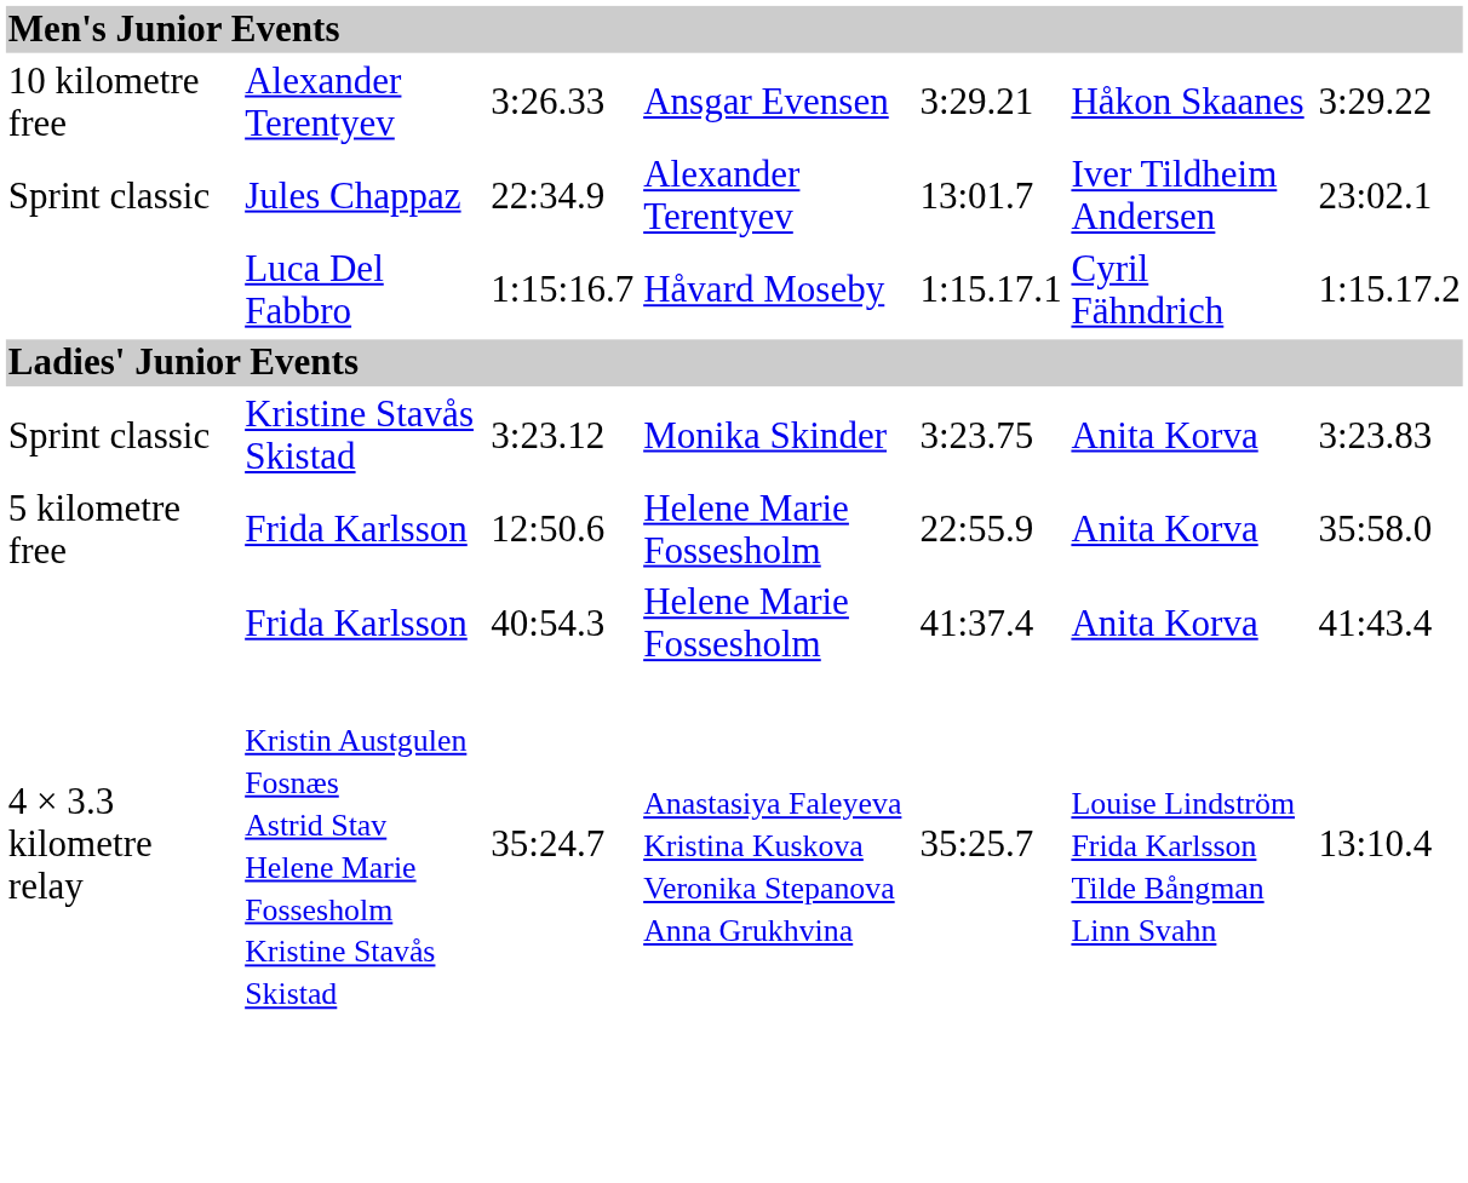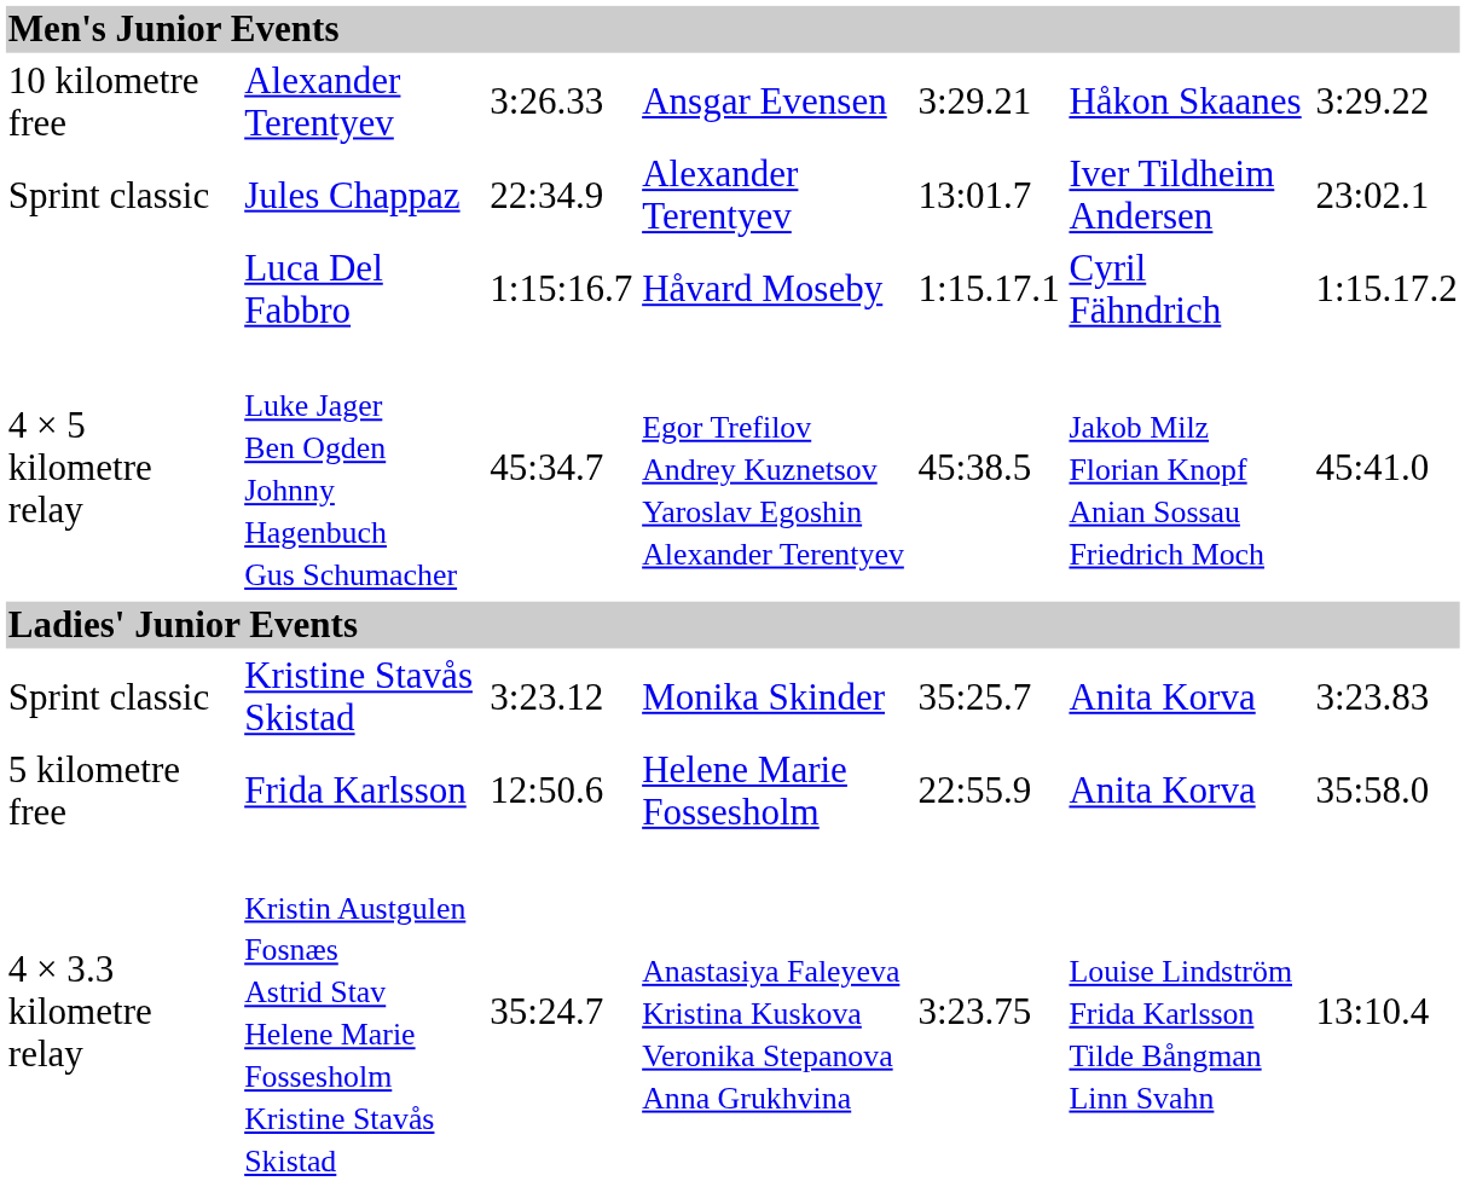+ row: 4 × 5 kilometre relay | Luke Jager Ben Ogden Johnny Hagenbuch Gus Schumacher | 45:34.7 | Egor Trefilov Andrey Kuznetsov Yaroslav Egoshin Alexander Terentyev | 45:38.5 | Jakob Milz Florian Knopf Anian Sossau Friedrich Moch | 45:41.0
3:23.12 | column 5: 3:23.75 -> 35:25.7
- row: Frida Karlsson | 40:54.3 | Helene Marie Fossesholm | 41:37.4 | Anita Korva | 41:43.4
35:24.7 | column 5: 35:25.7 -> 3:23.75
